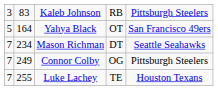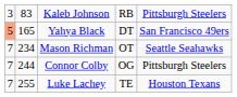Yahya Black | column 1: no background -> lightsalmon background
Yahya Black | column 2: 164 -> 165
Yahya Black | column 4: OT -> DT
Mason Richman | column 4: DT -> OT
Connor Colby | column 2: 249 -> 244
